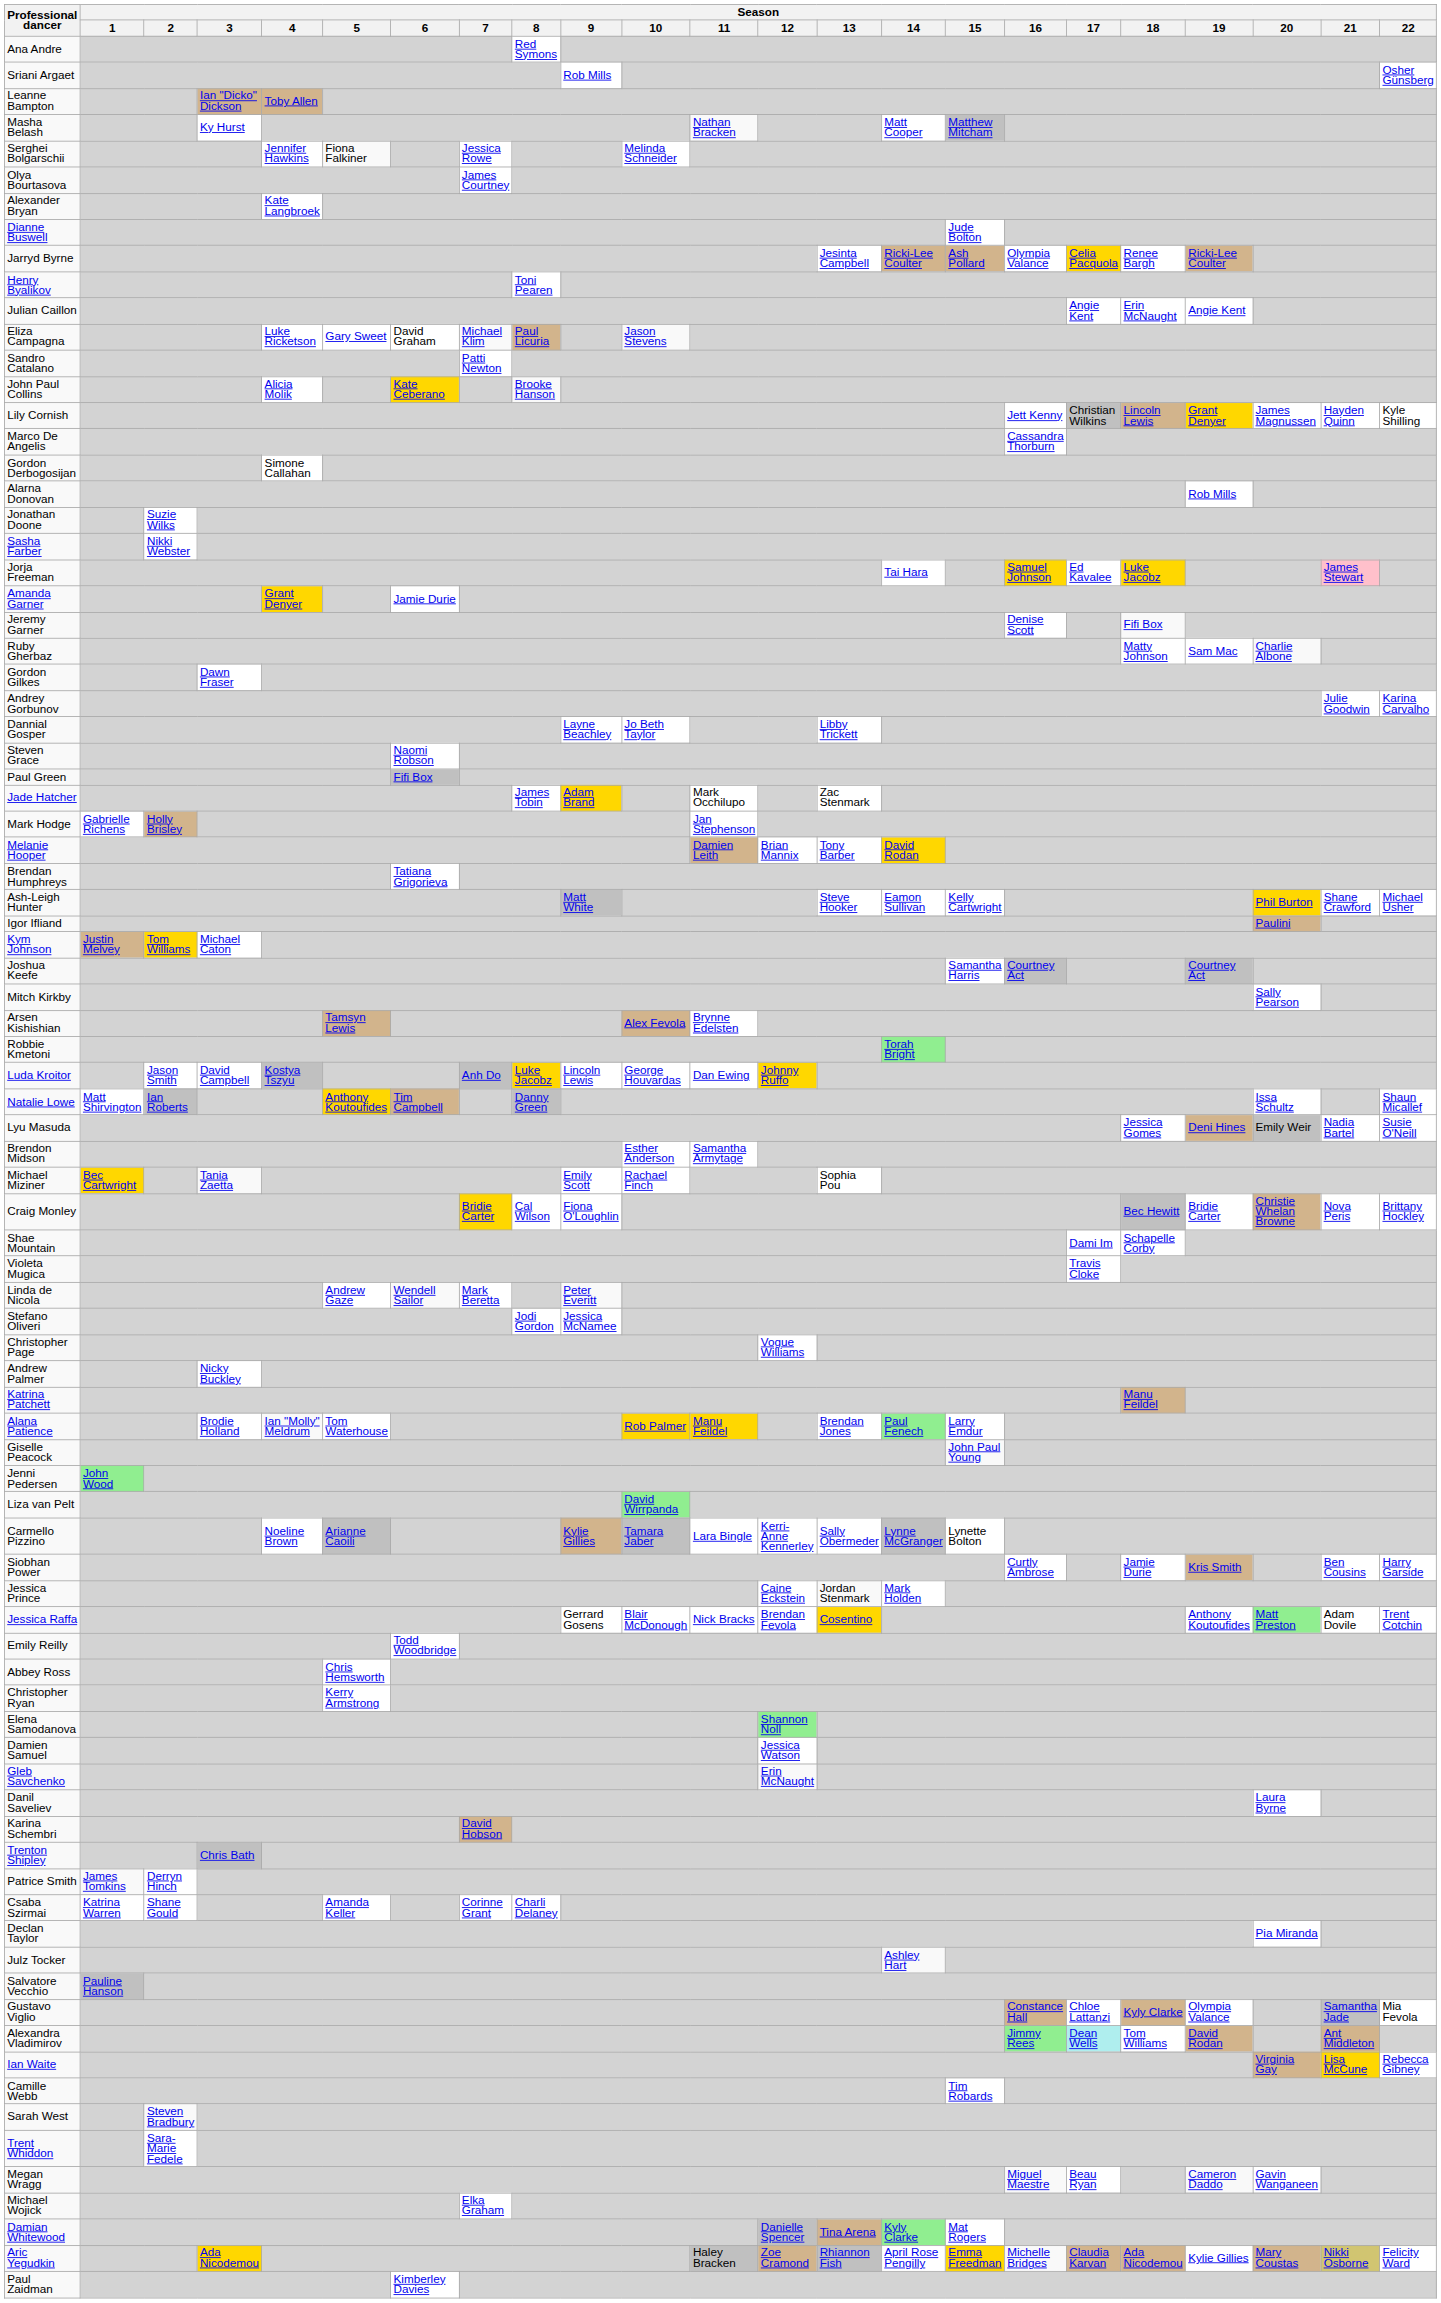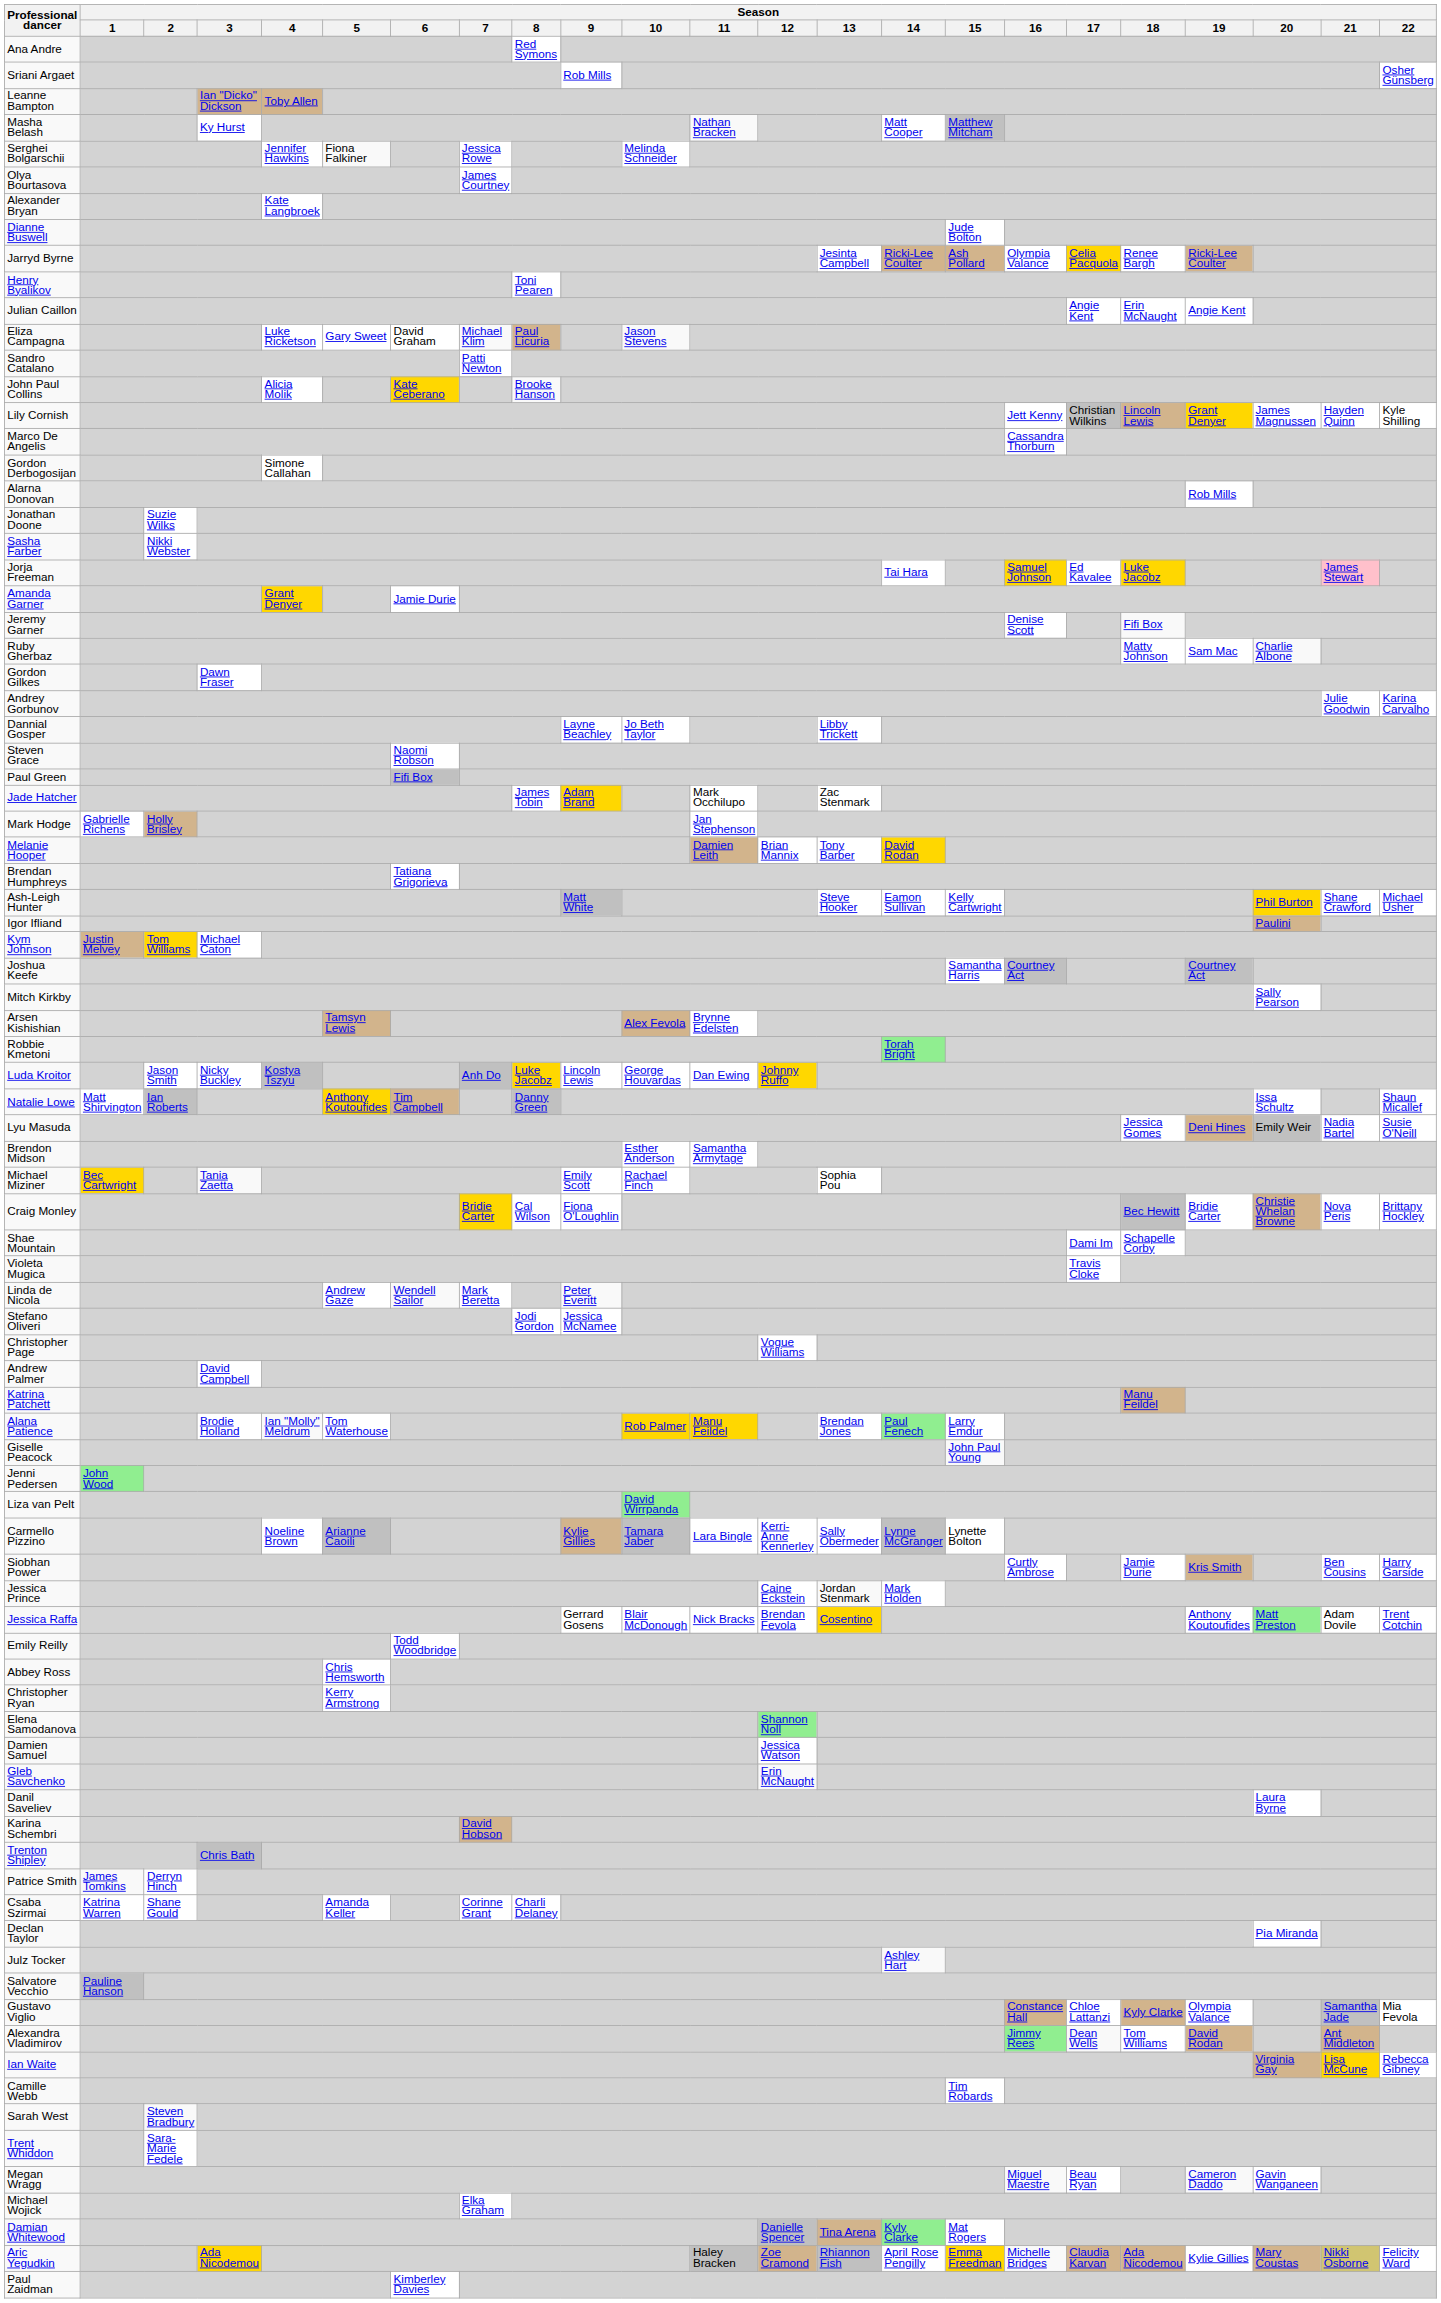Luda Kroitor | Season / 3: David Campbell -> Nicky Buckley
Andrew Palmer | Season / 3: Nicky Buckley -> David Campbell
Alexandra Vladimirov | Season / 17: paleturquoise background -> no background
